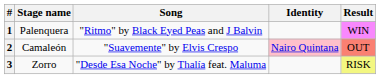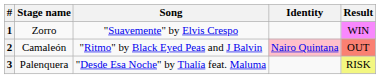1 | Stage name: Palenquera -> Zorro
1 | Song: "Ritmo" by Black Eyed Peas and J Balvin -> "Suavemente" by Elvis Crespo
2 | Song: "Suavemente" by Elvis Crespo -> "Ritmo" by Black Eyed Peas and J Balvin
3 | Stage name: Zorro -> Palenquera
